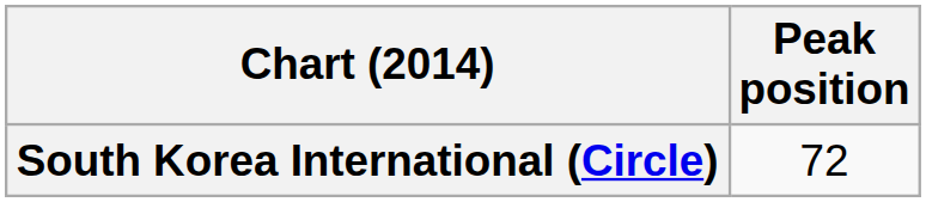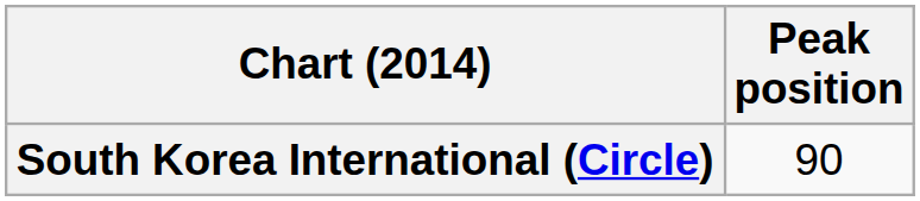South Korea International (Circle) | Peak position: 72 -> 90
